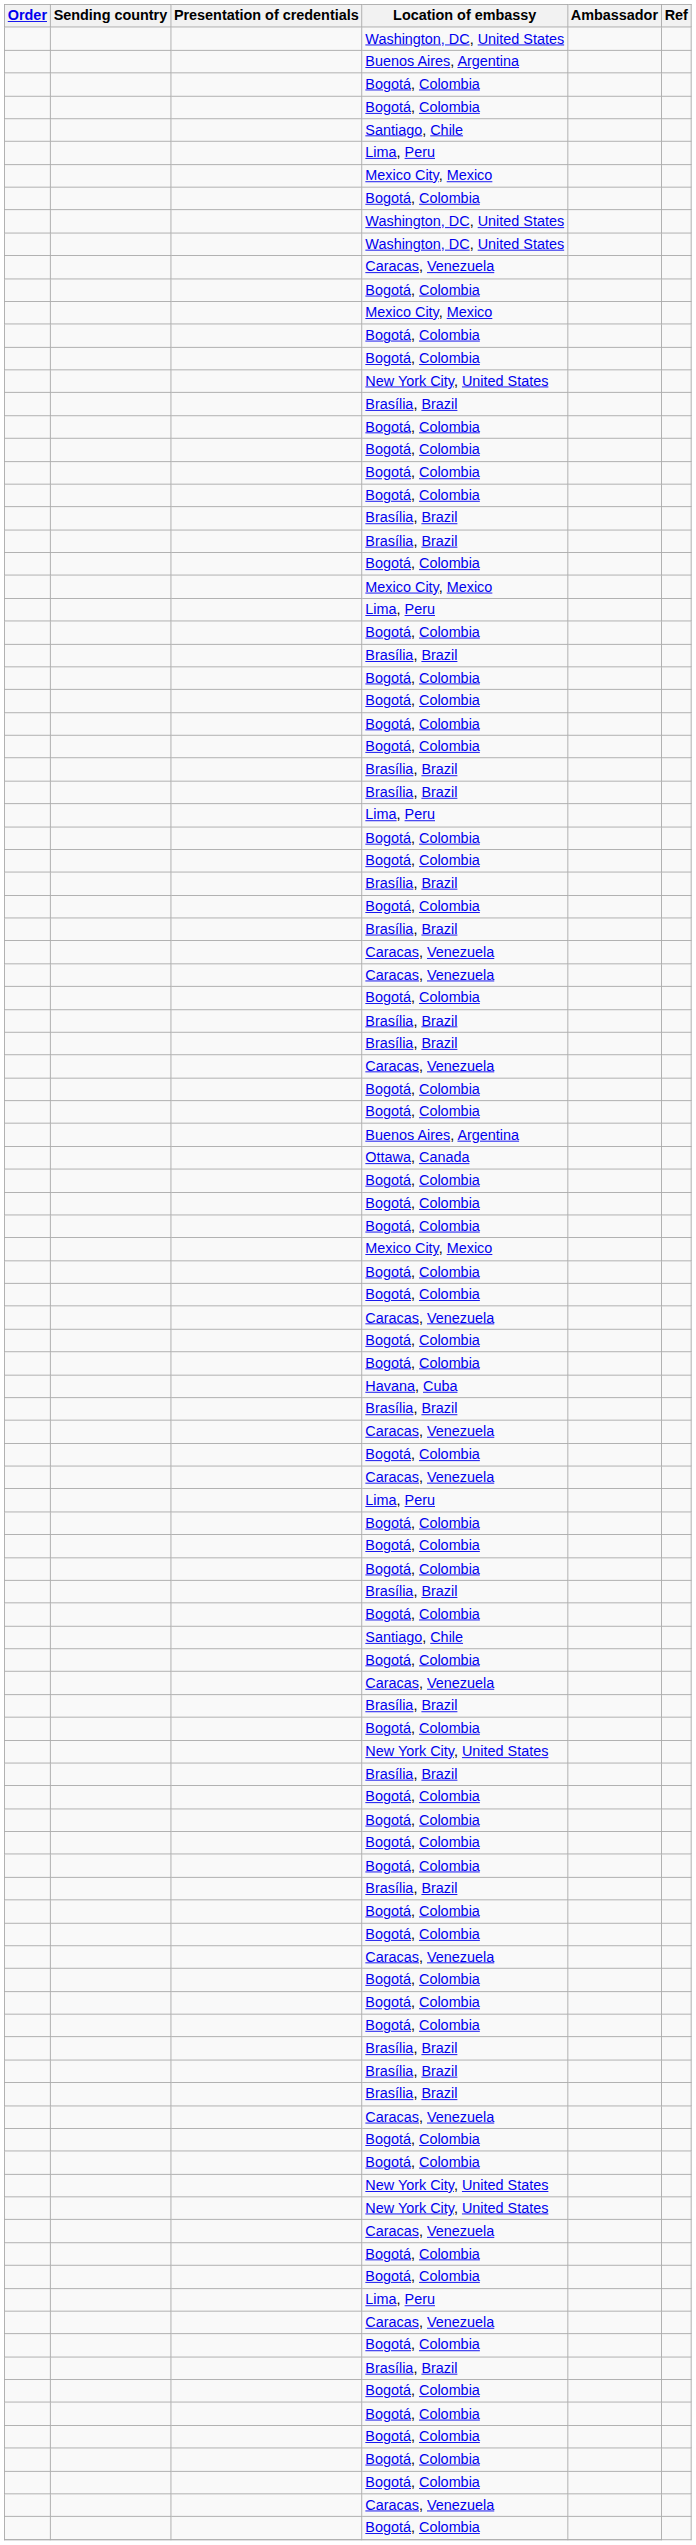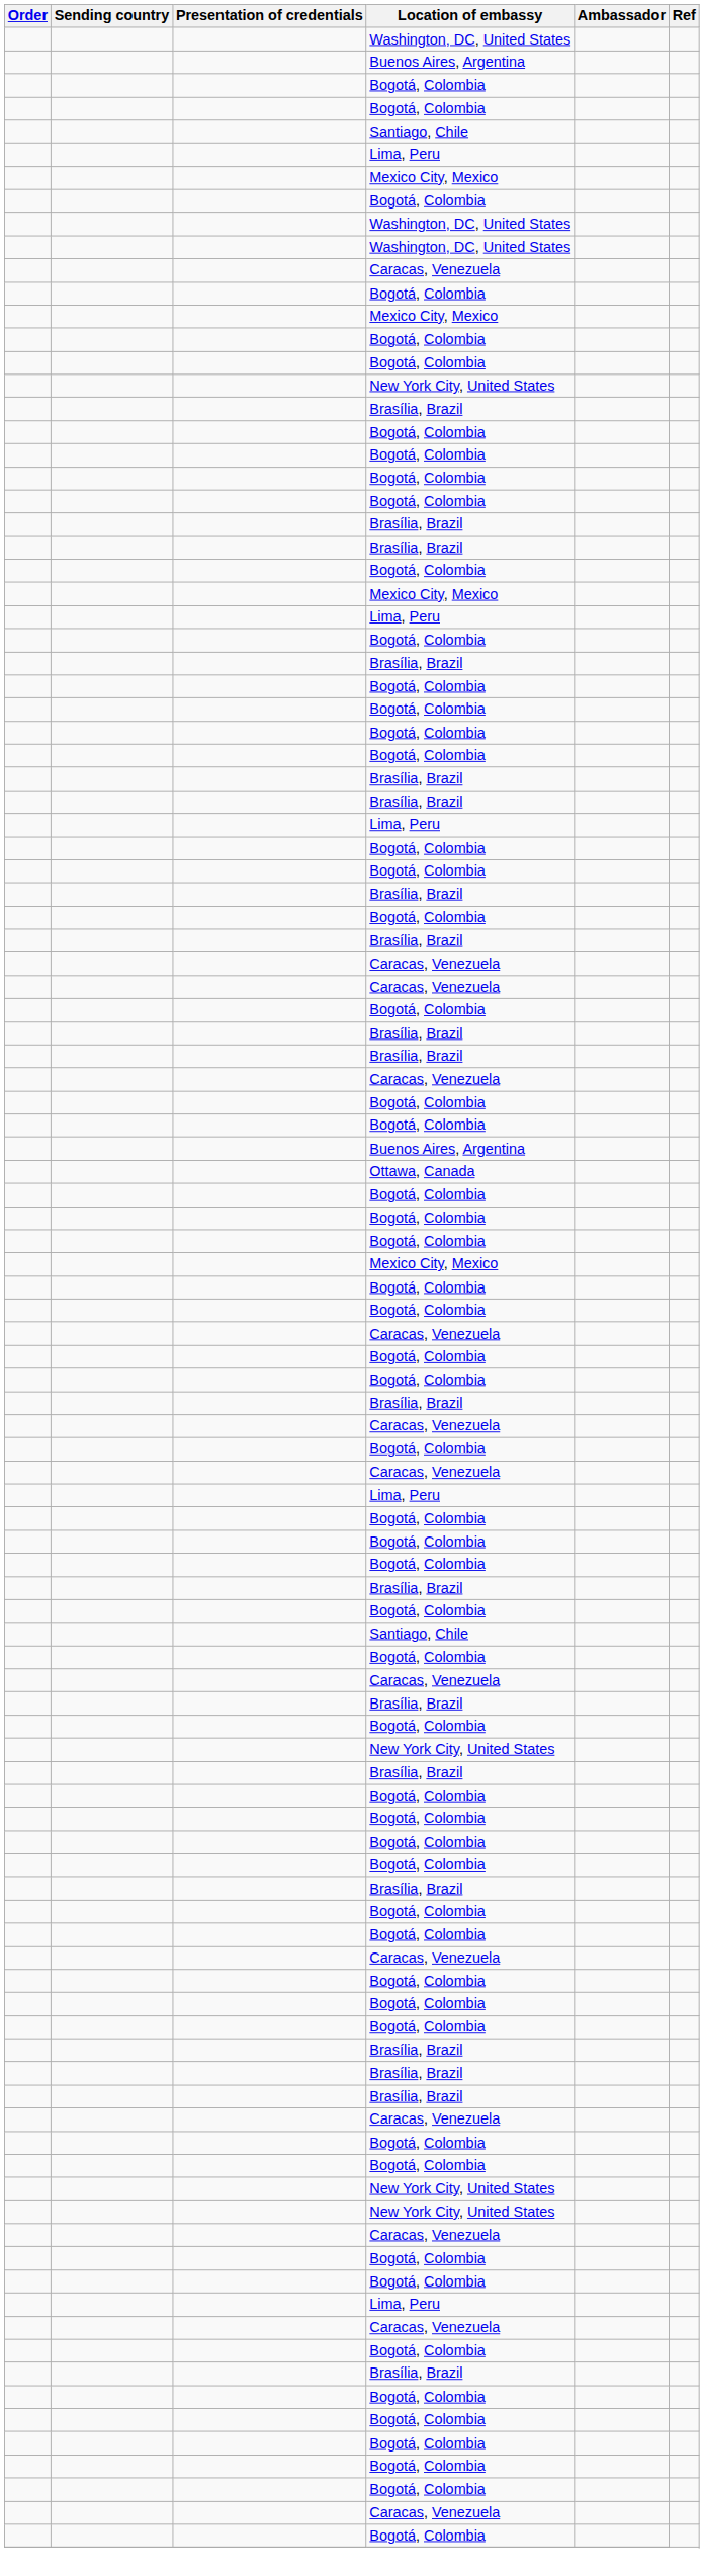- row: Havana, Cuba
